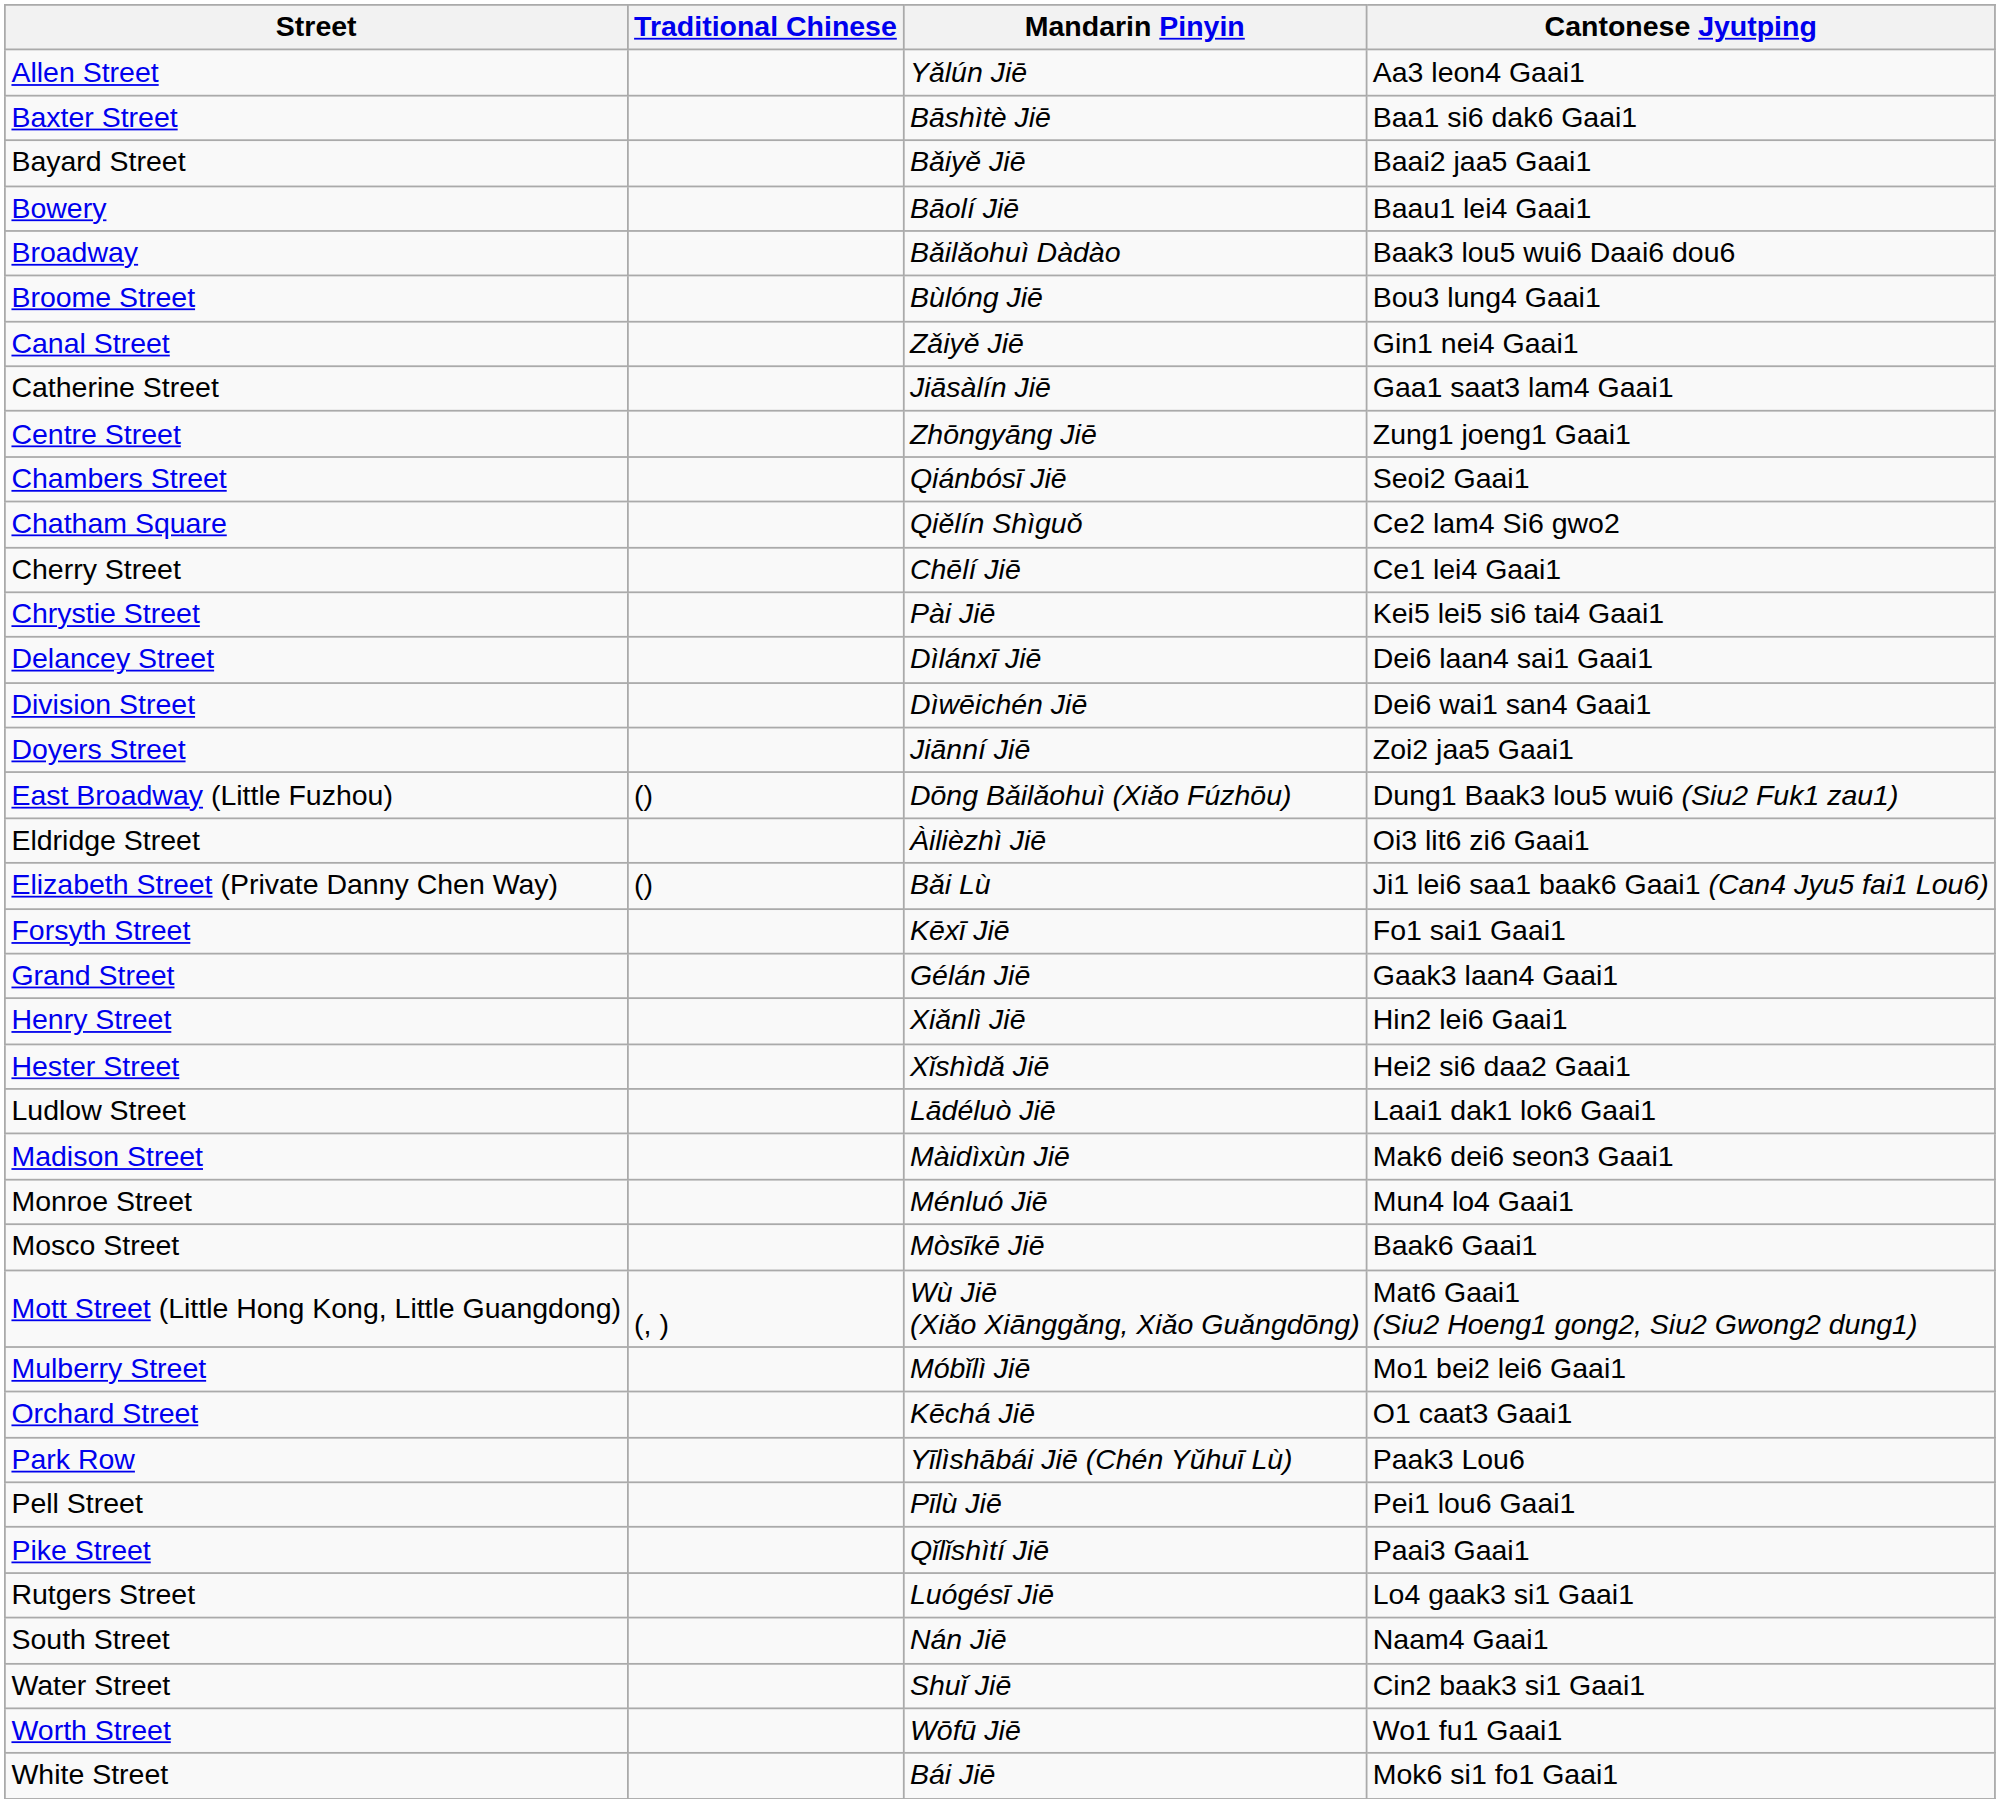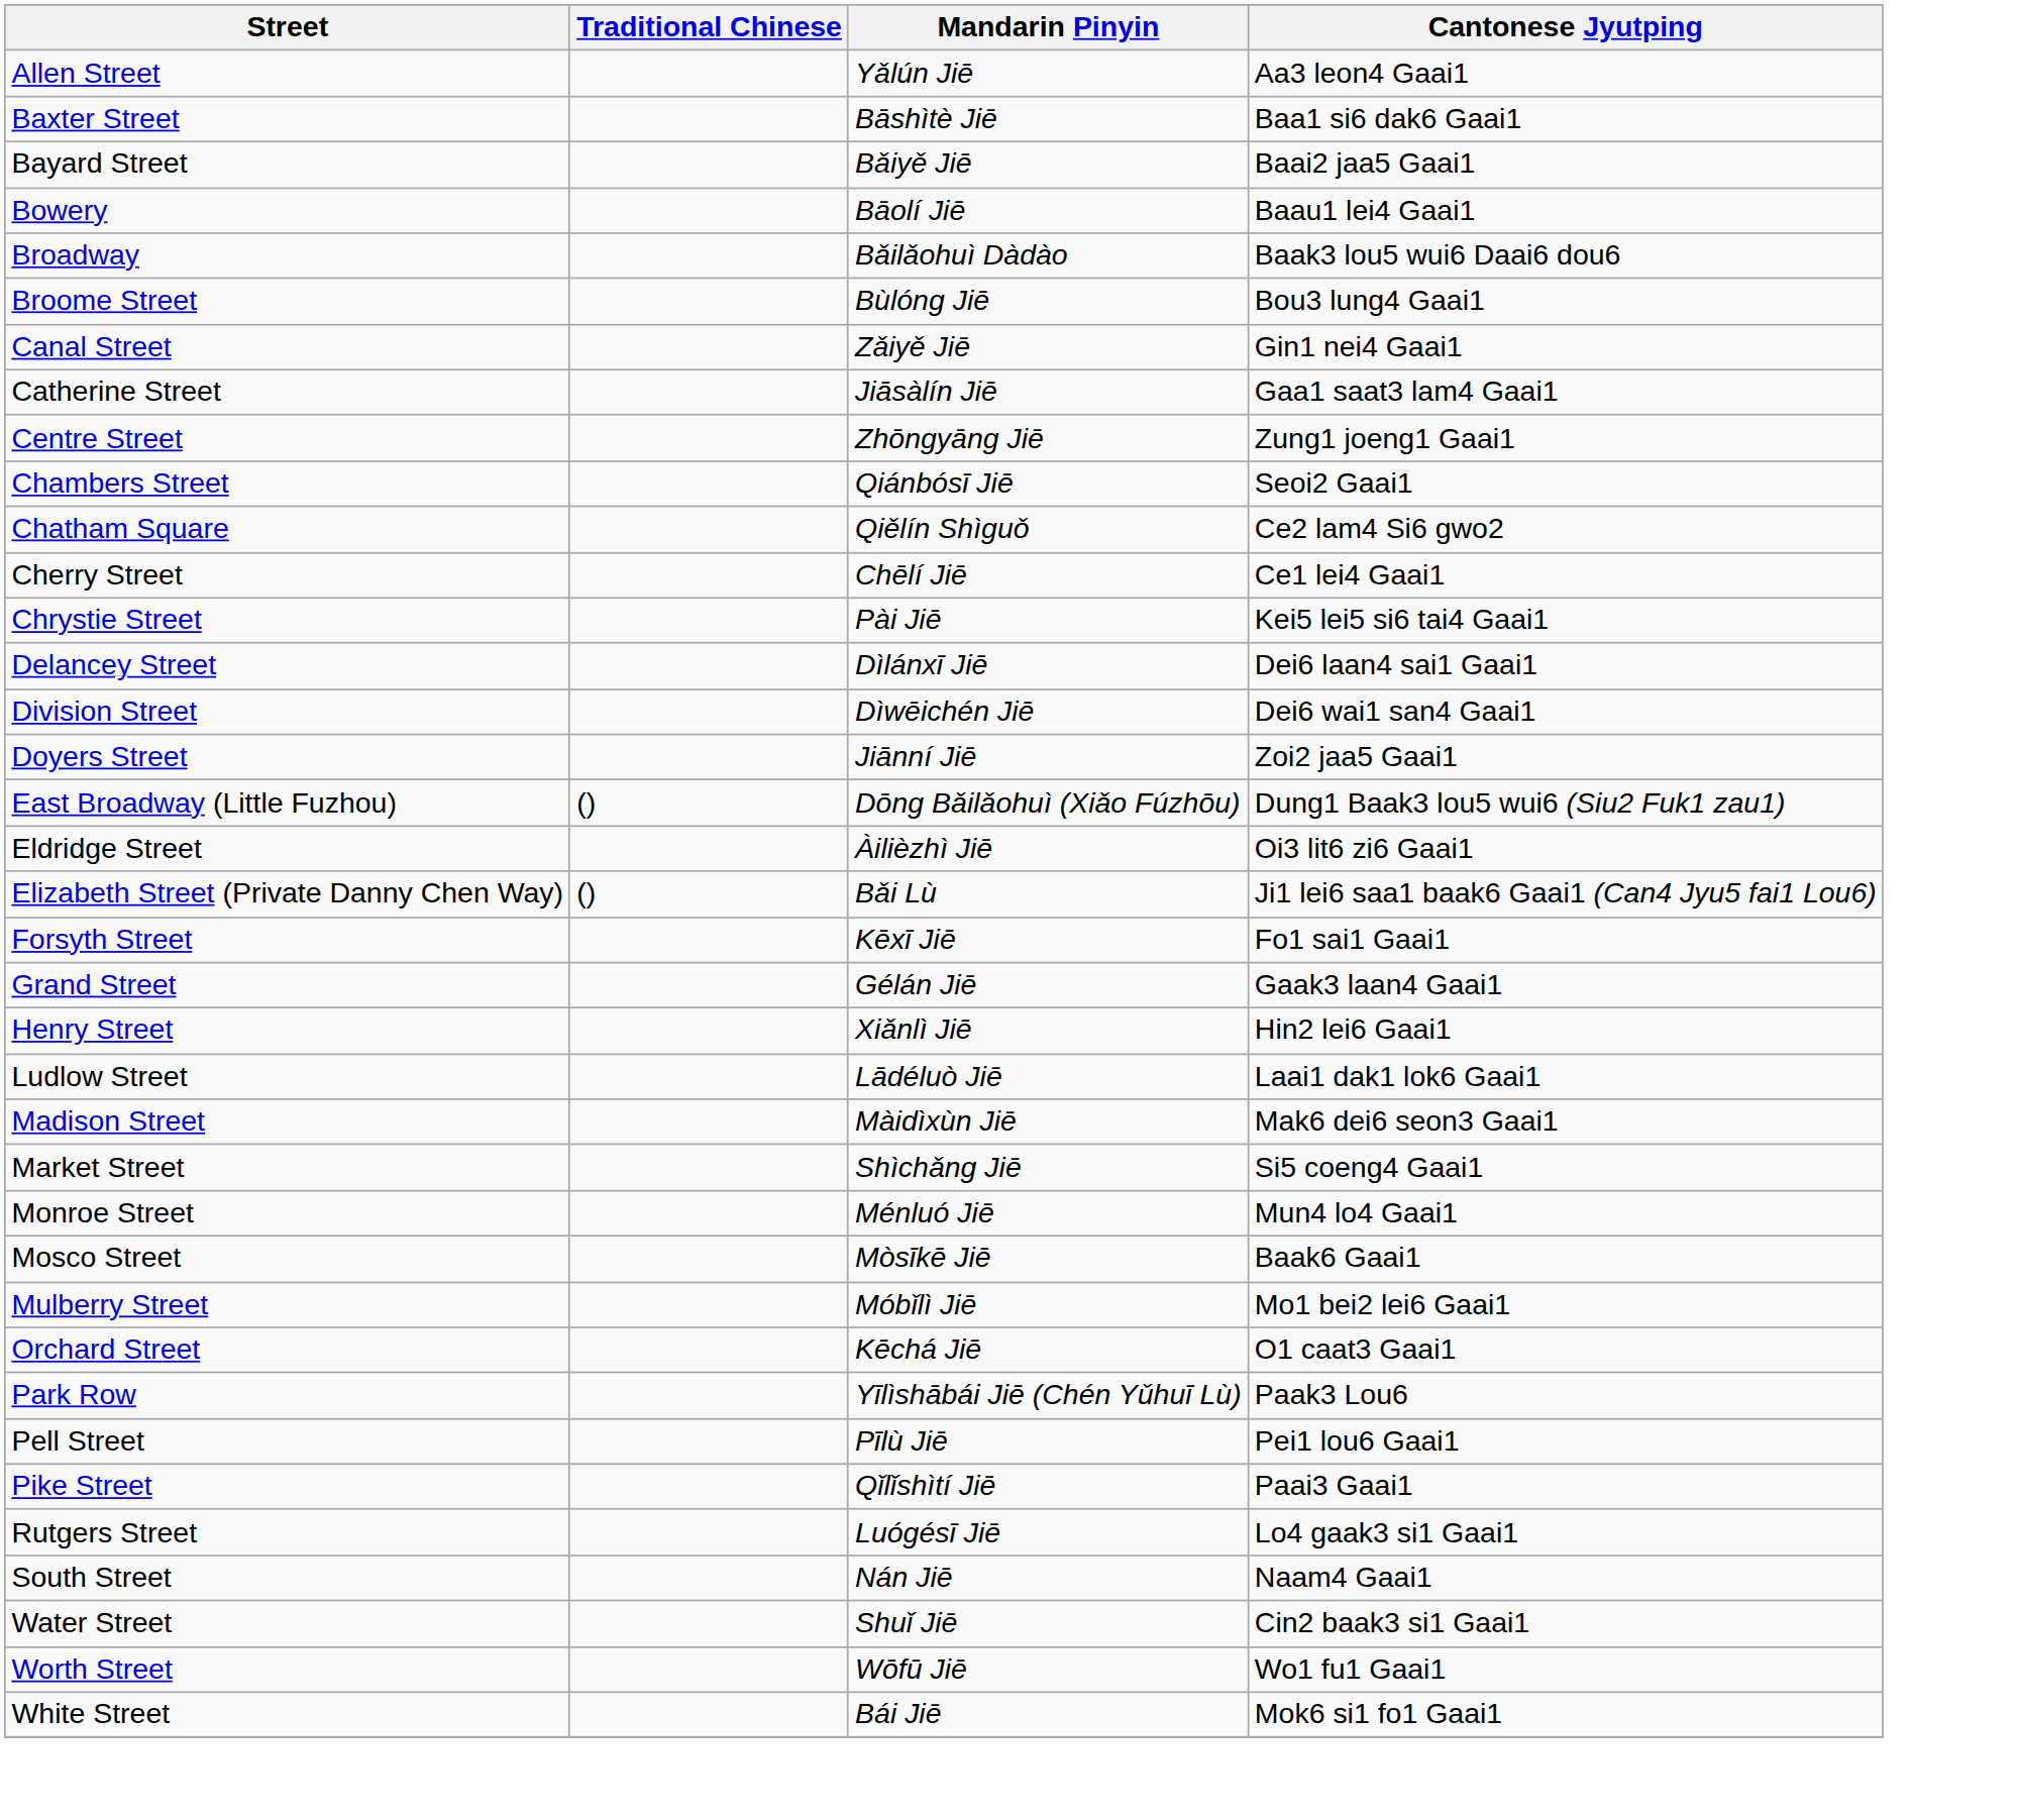- row: Hester Street | Xǐshìdǎ Jiē | Hei2 si6 daa2 Gaai1
+ row: Market Street | Shìchǎng Jiē | Si5 coeng4 Gaai1
- row: Mott Street (Little Hong Kong, Little Guangdong) | (, ) | Wù Jiē (Xiǎo Xiānggǎng, Xiǎo Guǎngdōng) | Mat6 Gaai1 (Siu2 Hoeng1 gong2, Siu2 Gwong2 dung1)
